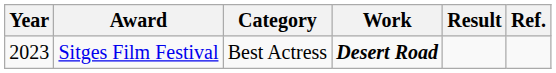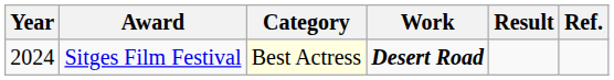Sitges Film Festival | Year: 2023 -> 2024
Sitges Film Festival | Category: no background -> lightyellow background
